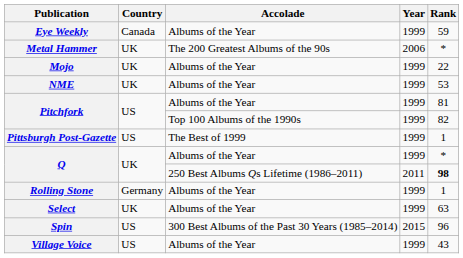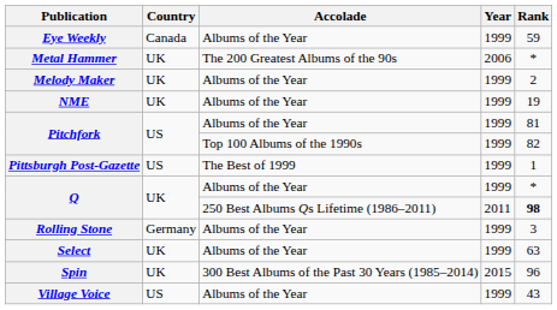+ row: Melody Maker | UK | Albums of the Year | 1999 | 2
- row: Mojo | UK | Albums of the Year | 1999 | 22
NME | Rank: 53 -> 19
Rolling Stone | Rank: 1 -> 3
Spin | Country: US -> UK
